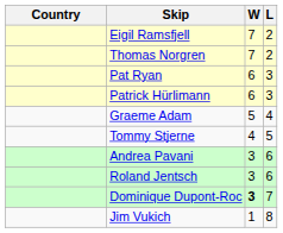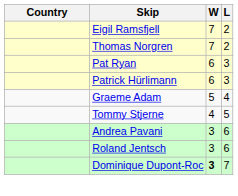- row: Jim Vukich | 1 | 8
